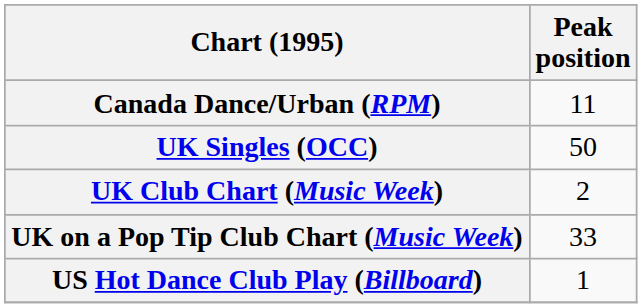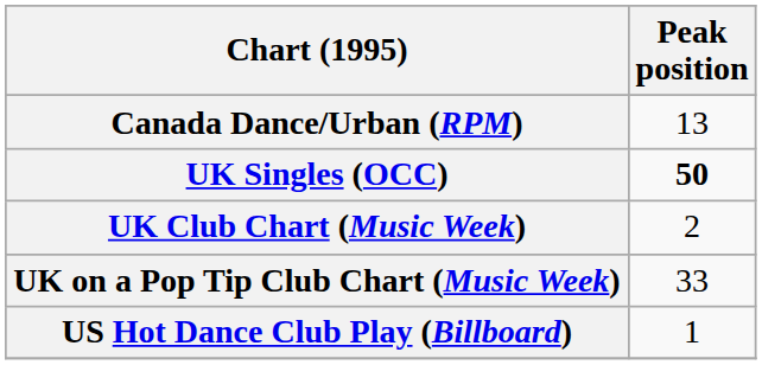Canada Dance/Urban (RPM) | Peak position: 11 -> 13
UK Singles (OCC) | Peak position: normal -> bold
